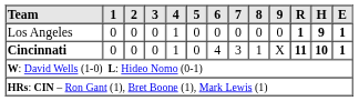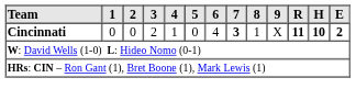- row: Los Angeles | 0 | 0 | 0 | 1 | 0 | 0 | 0 | 0 | 0 | 1 | 9 | 1
Cincinnati | 3: 0 -> 2
Cincinnati | 7: normal -> bold
Cincinnati | E: 1 -> 2
